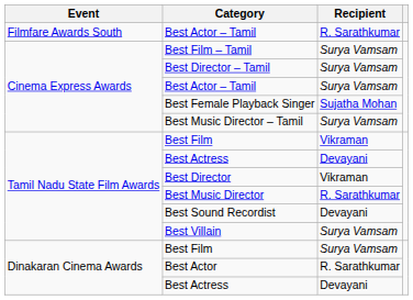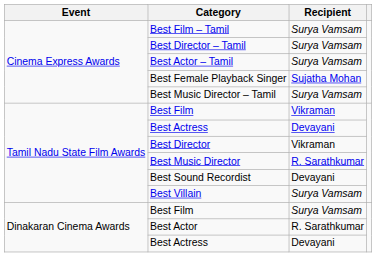- row: Filmfare Awards South | Best Actor – Tamil | R. Sarathkumar
